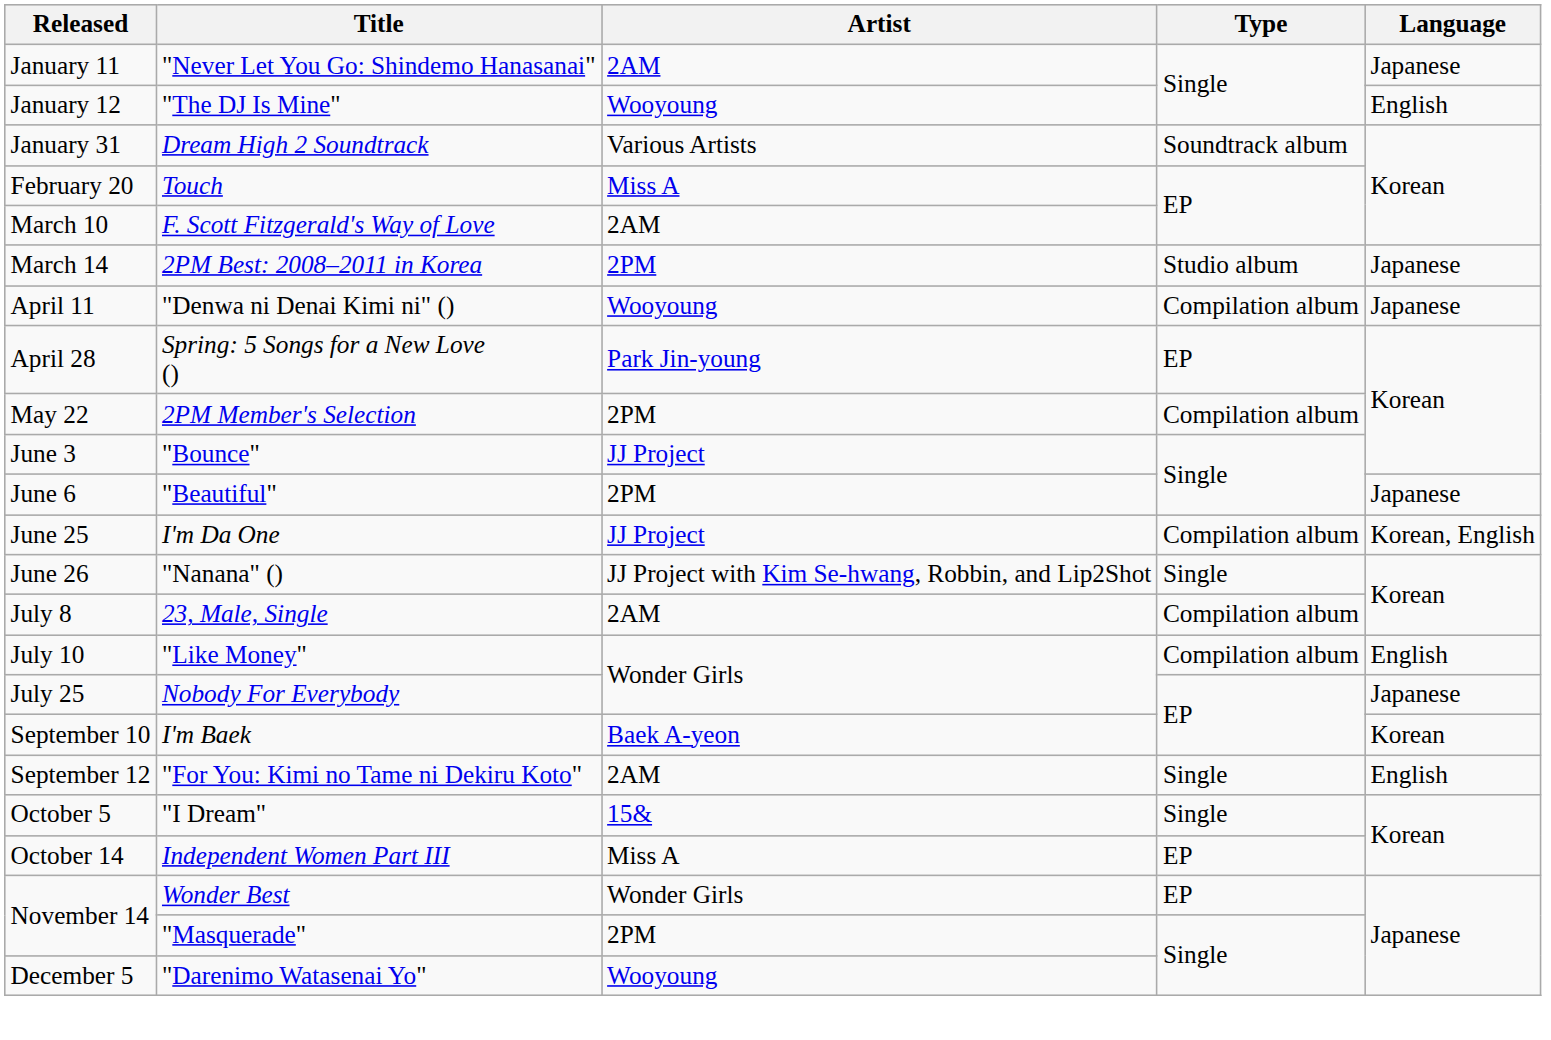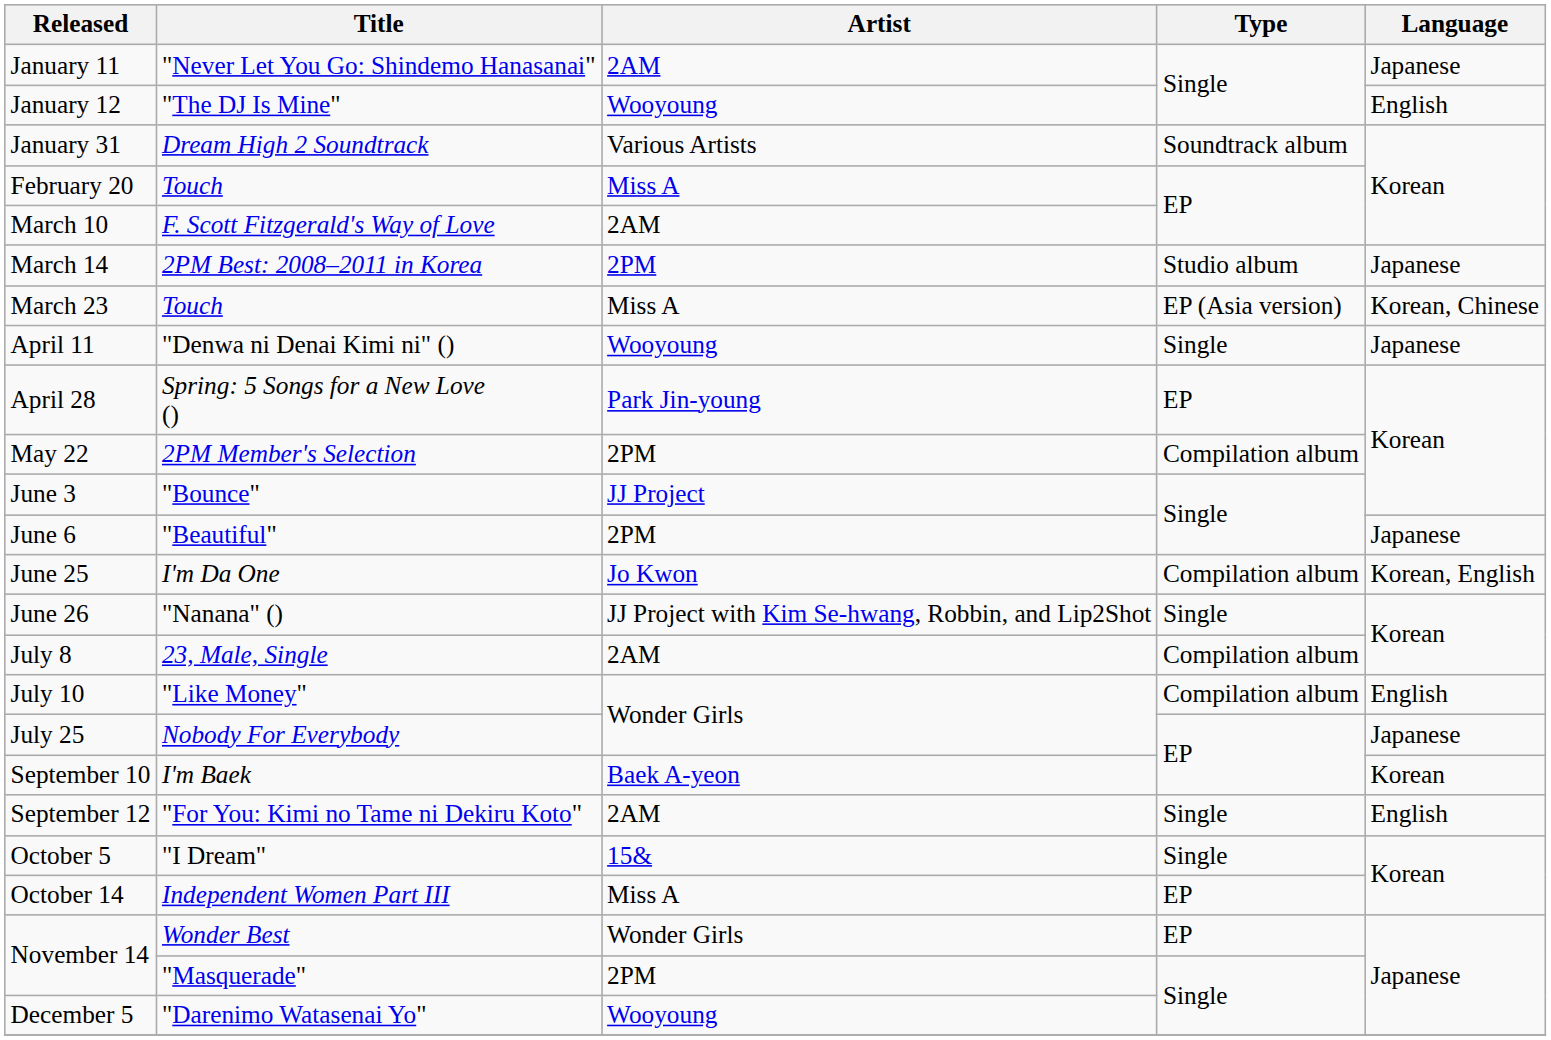+ row: March 23 | Touch | Miss A | EP (Asia version) | Korean, Chinese
April 11 | Type: Compilation album -> Single
June 25 | Artist: JJ Project -> Jo Kwon
